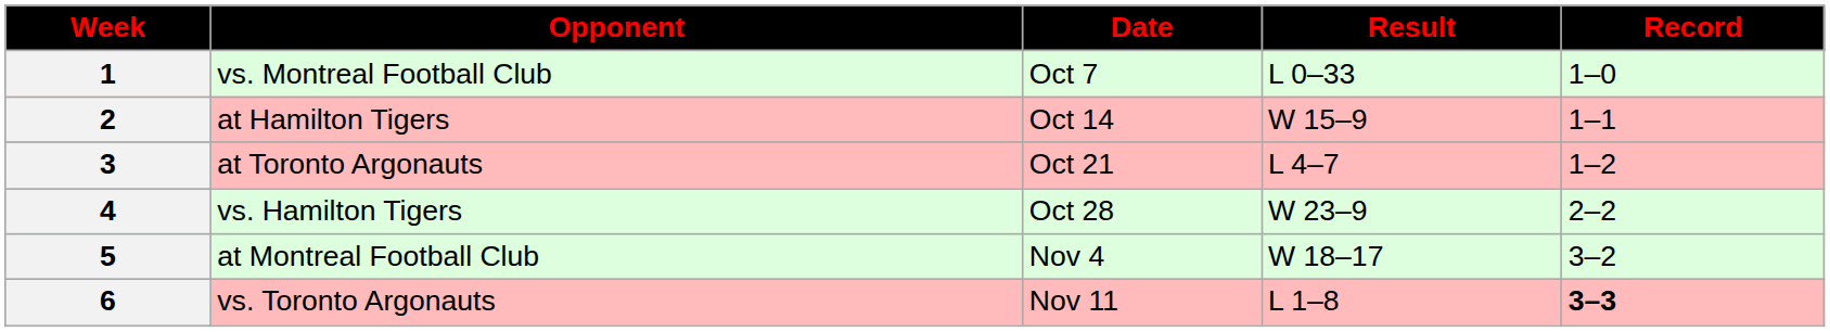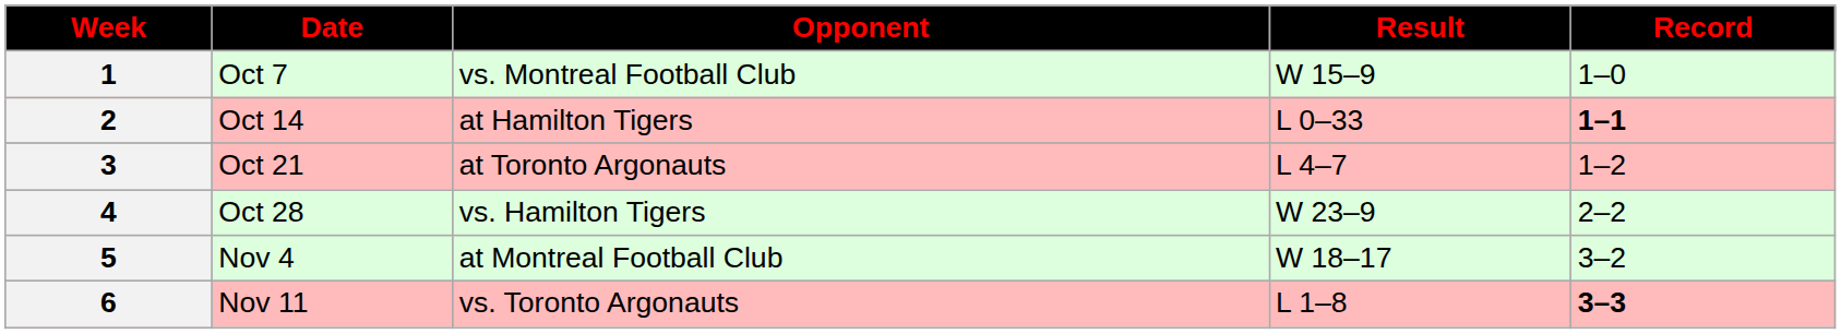columns swapped: Date <-> Opponent
1 | Result: L 0–33 -> W 15–9
2 | Result: W 15–9 -> L 0–33
2 | Record: normal -> bold
